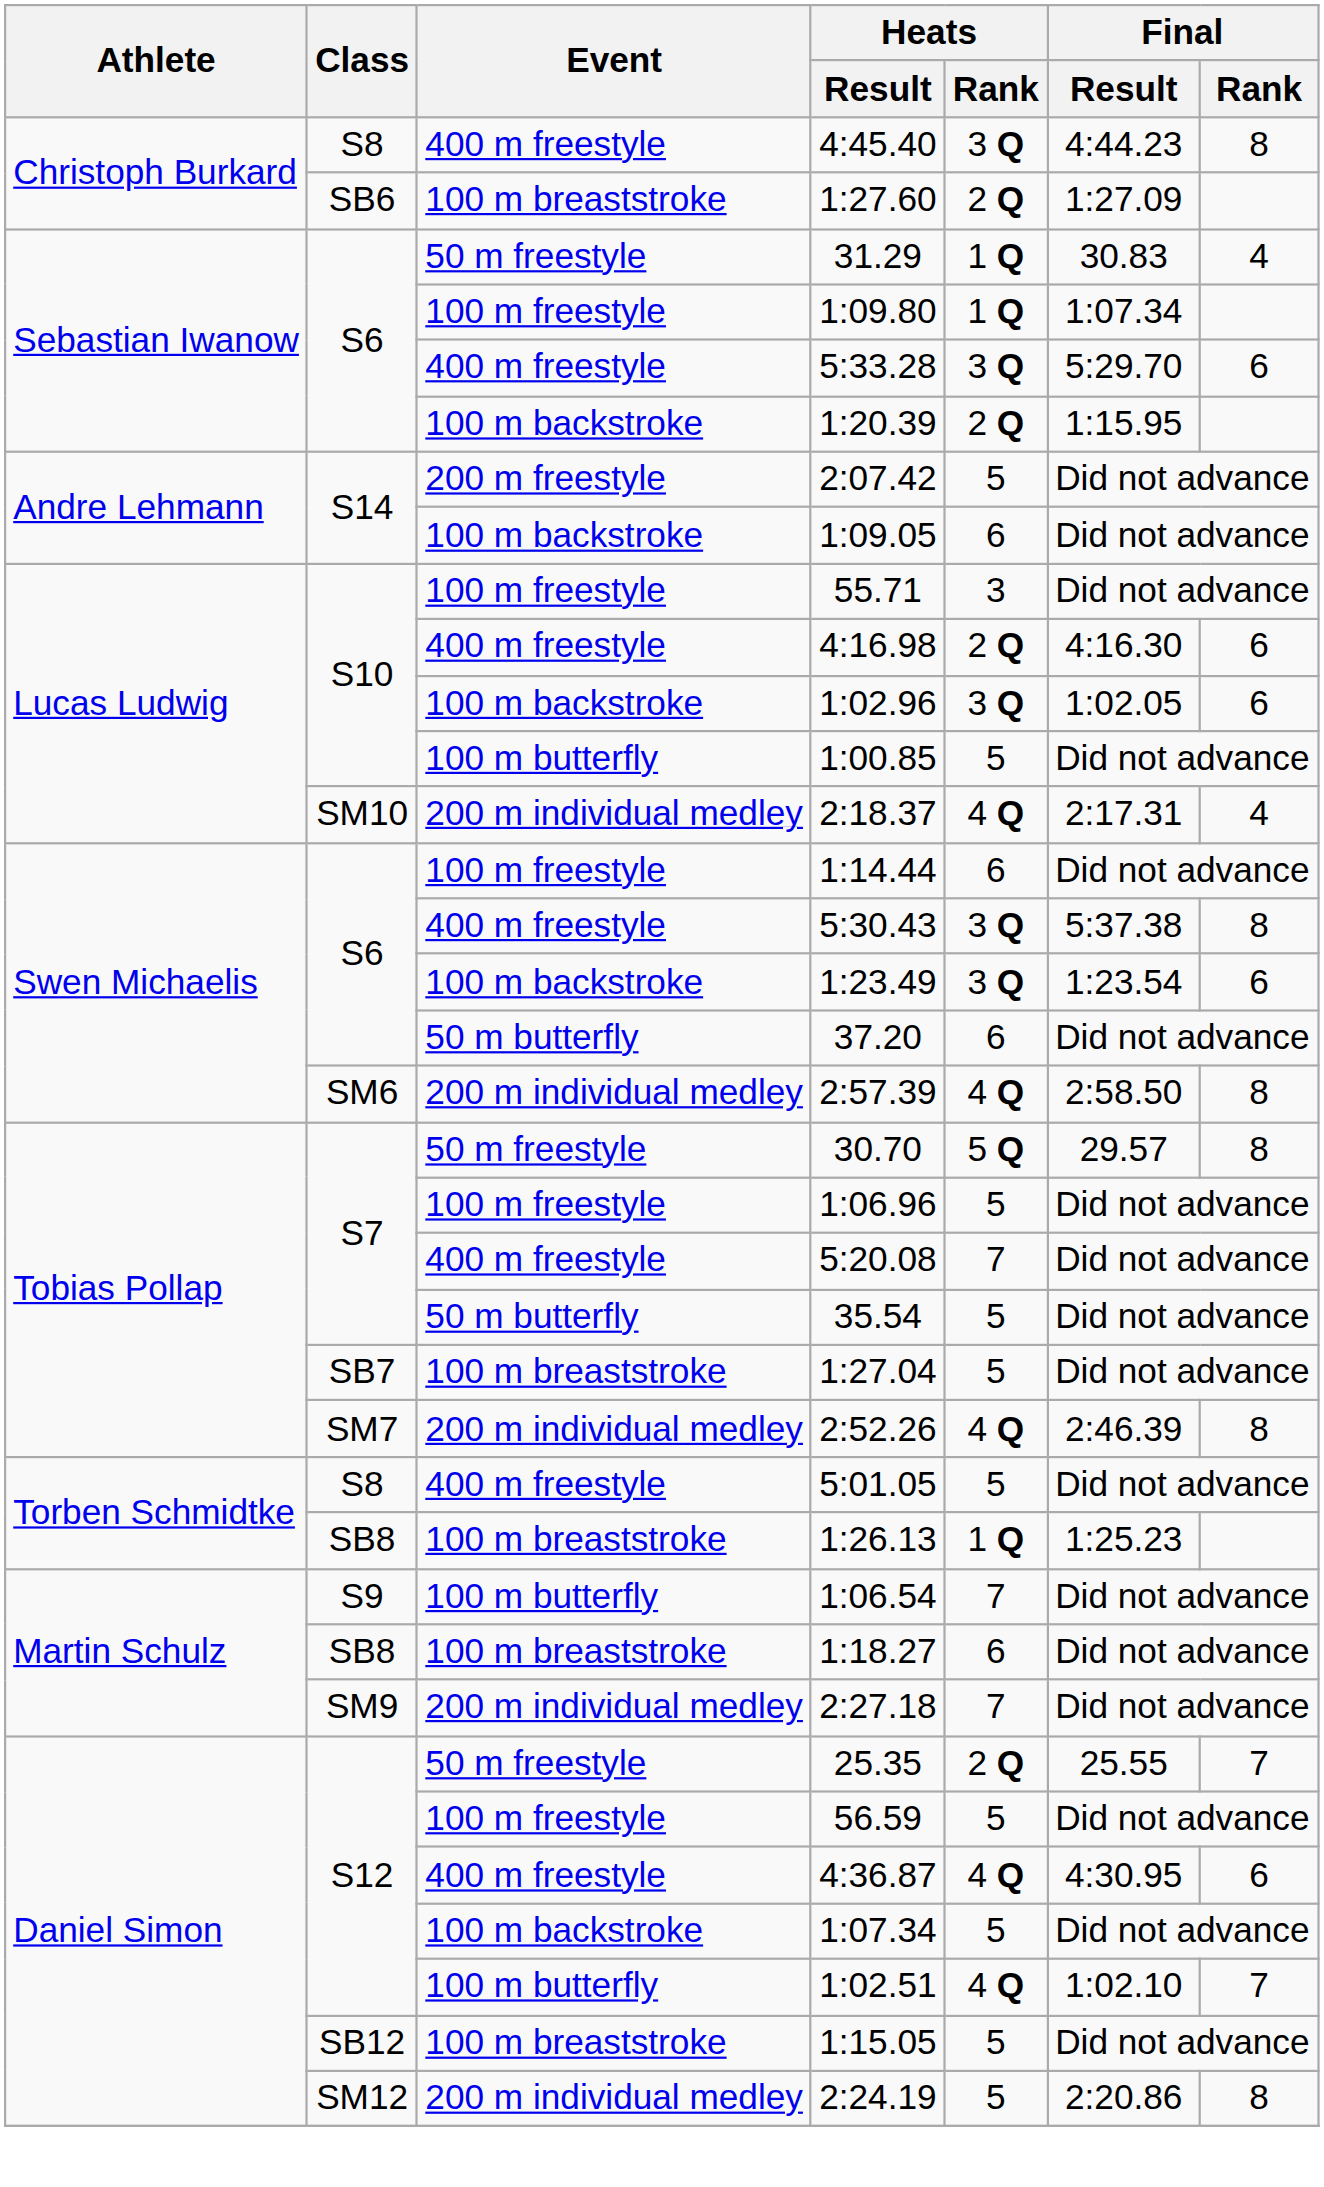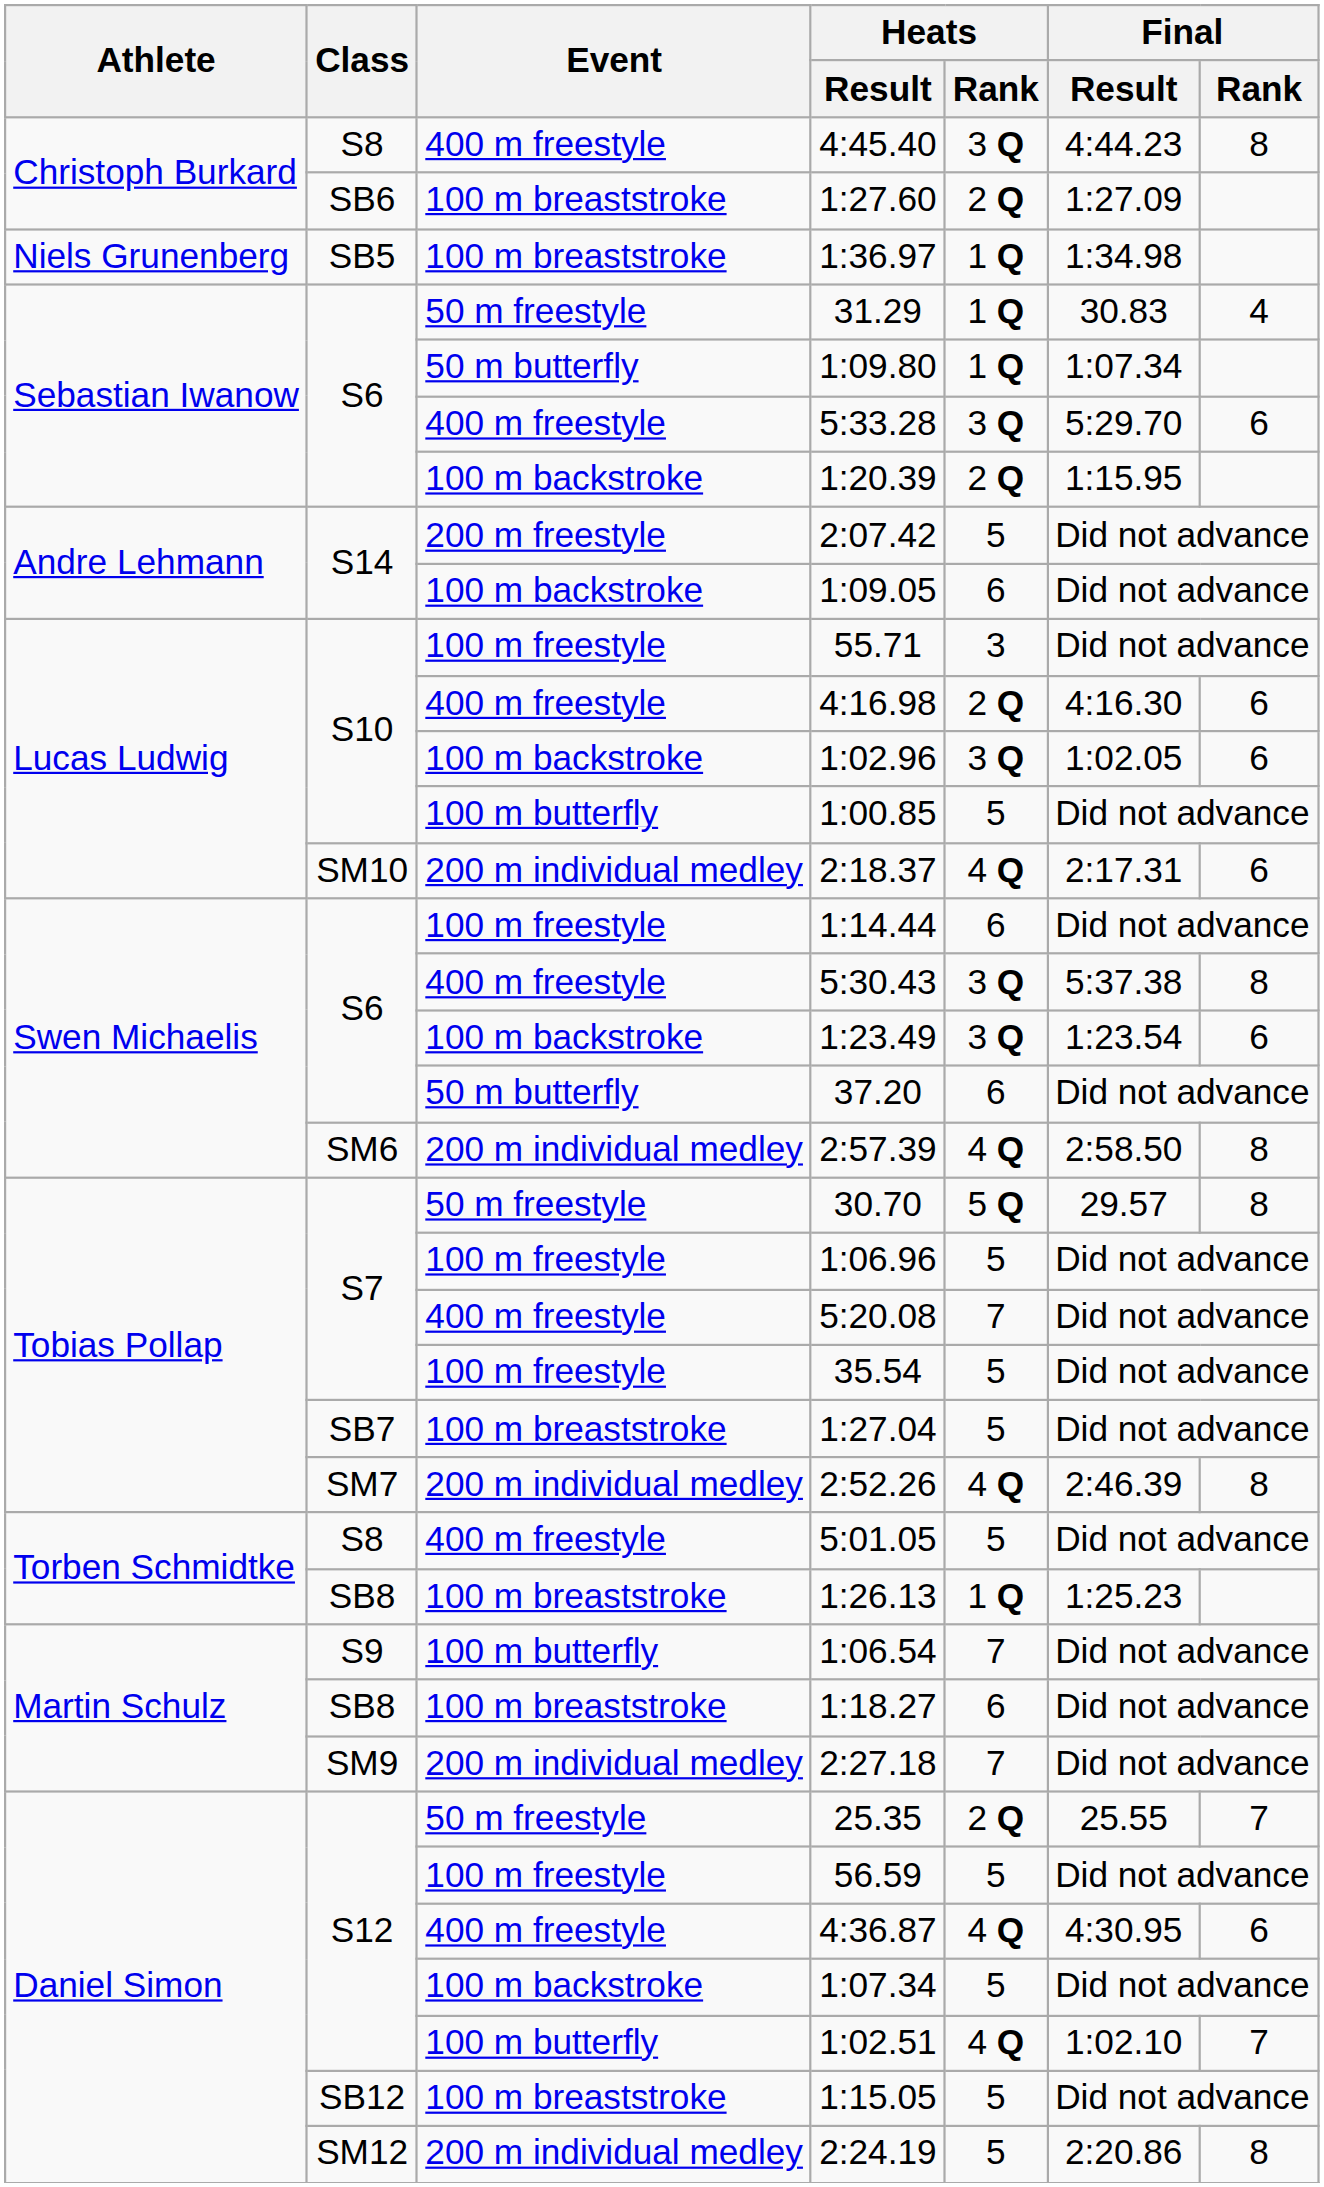+ row: Niels Grunenberg | SB5 | 100 m breaststroke | 1:36.97 | 1 Q | 1:34.98
1:09.80 | Event: 100 m freestyle -> 50 m butterfly
2:18.37 | Final / Rank: 4 -> 6
35.54 | Event: 50 m butterfly -> 100 m freestyle
